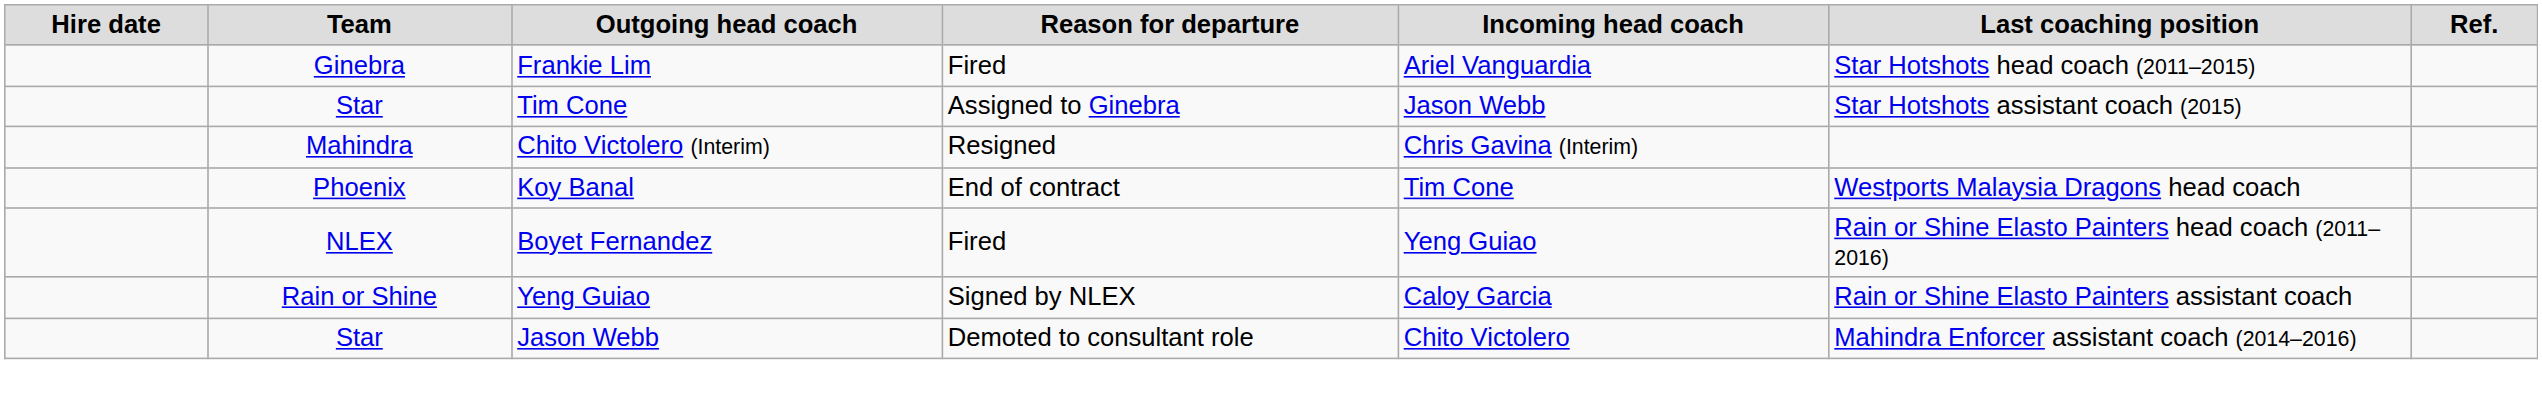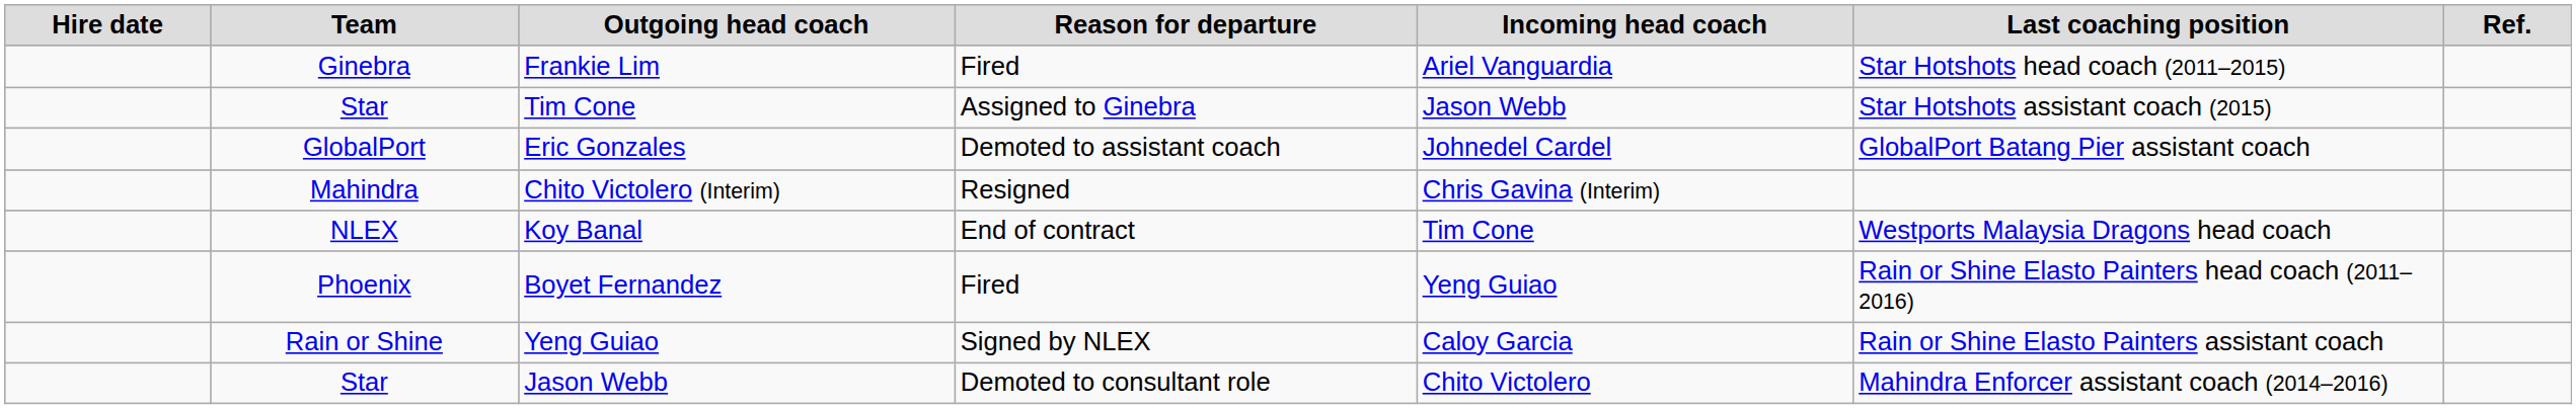+ row: GlobalPort | Eric Gonzales | Demoted to assistant coach | Johnedel Cardel | GlobalPort Batang Pier assistant coach
Koy Banal | Team: Phoenix -> NLEX
Boyet Fernandez | Team: NLEX -> Phoenix
